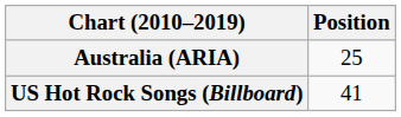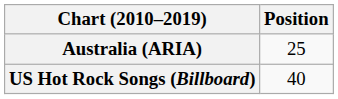US Hot Rock Songs (Billboard) | Position: 41 -> 40
